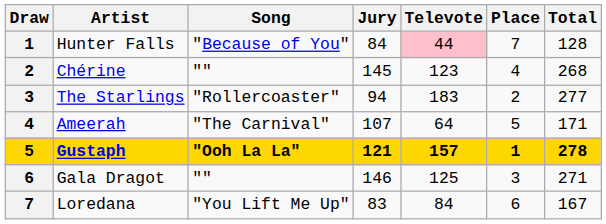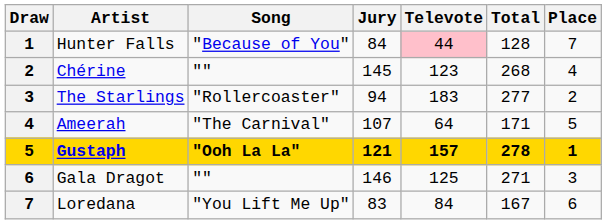columns swapped: Total <-> Place
